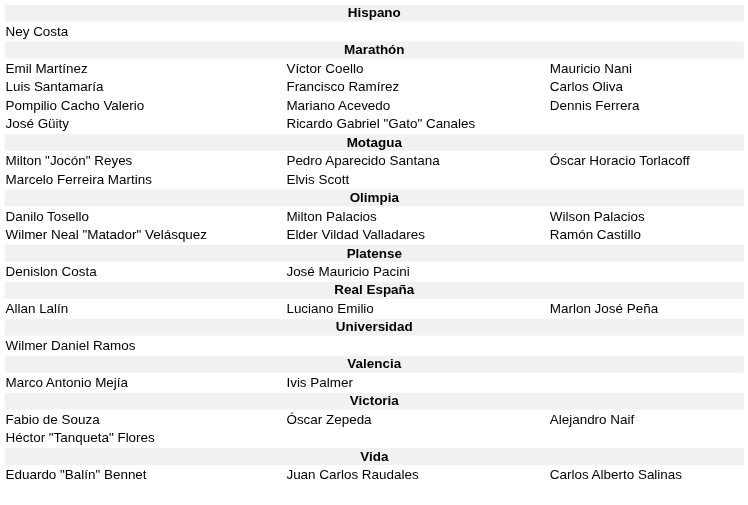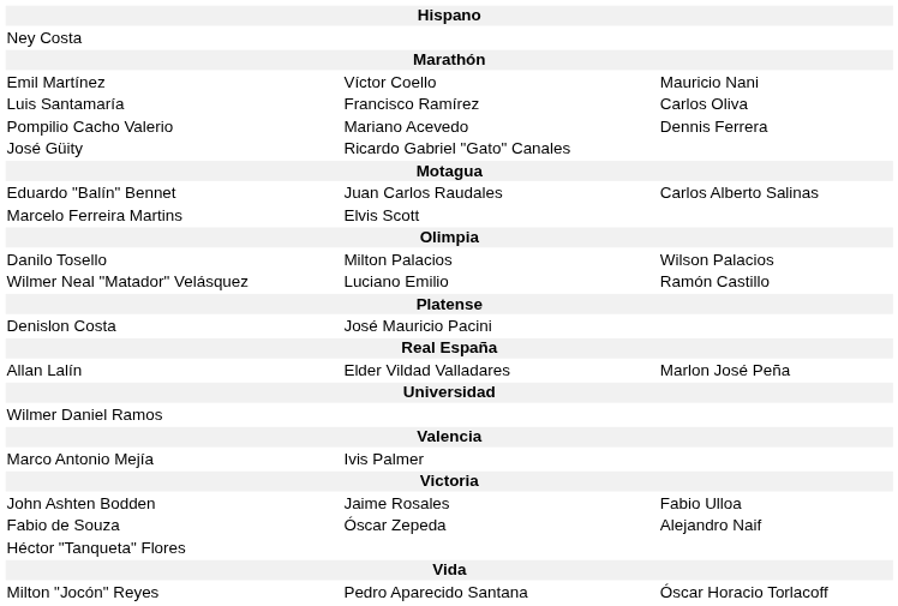rows swapped: Milton "Jocón" Reyes <-> Eduardo "Balín" Bennet
Wilmer Neal "Matador" Velásquez | column 2: Elder Vildad Valladares -> Luciano Emilio
Allan Lalín | column 2: Luciano Emilio -> Elder Vildad Valladares
+ row: John Ashten Bodden | Jaime Rosales | Fabio Ulloa
